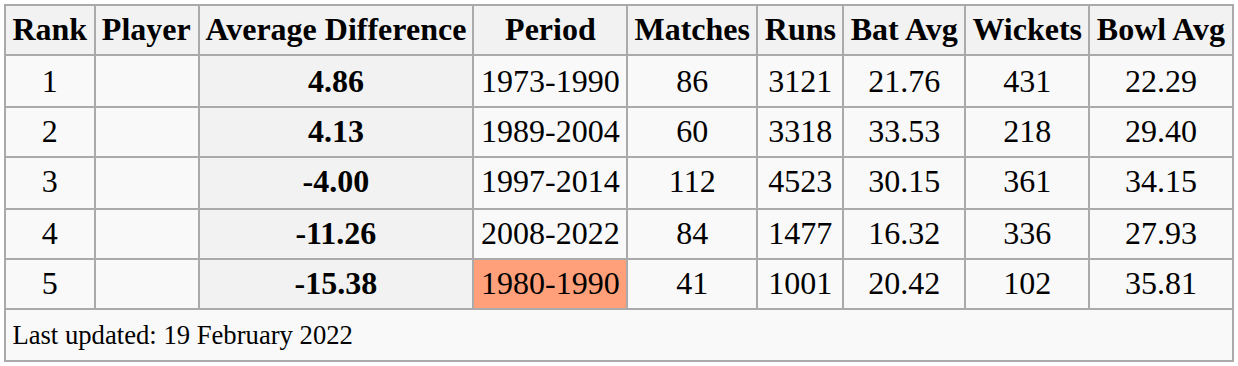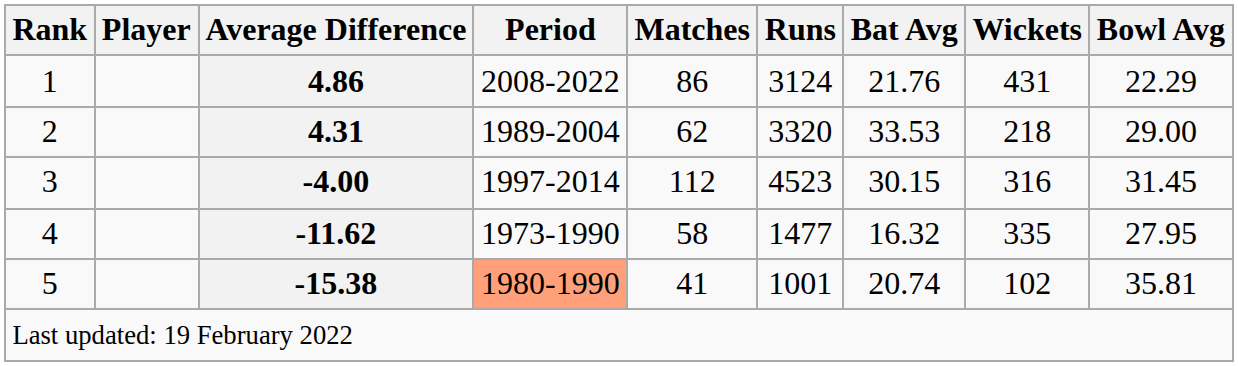1 | Period: 1973-1990 -> 2008-2022
1 | Runs: 3121 -> 3124
2 | Average Difference: 4.13 -> 4.31
2 | Matches: 60 -> 62
2 | Runs: 3318 -> 3320
2 | Bowl Avg: 29.40 -> 29.00
3 | Wickets: 361 -> 316
3 | Bowl Avg: 34.15 -> 31.45
4 | Average Difference: -11.26 -> -11.62
4 | Period: 2008-2022 -> 1973-1990
4 | Matches: 84 -> 58
4 | Wickets: 336 -> 335
4 | Bowl Avg: 27.93 -> 27.95
5 | Bat Avg: 20.42 -> 20.74
